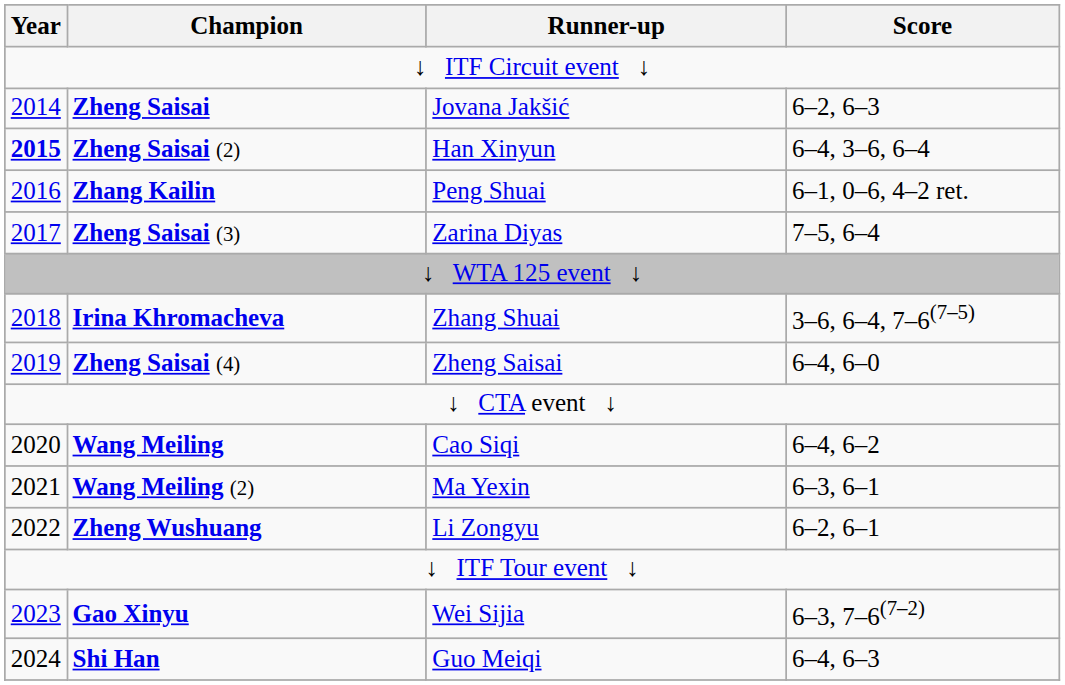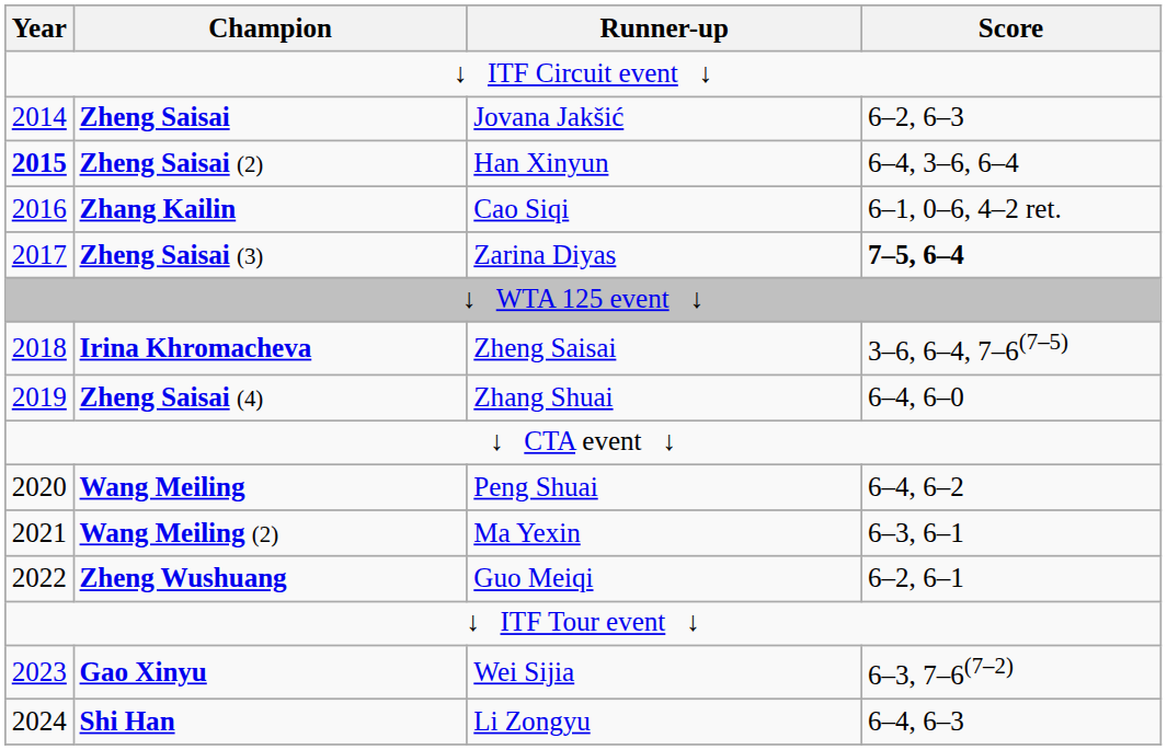Zhang Kailin | Runner-up: Peng Shuai -> Cao Siqi
Zheng Saisai (3) | Score: normal -> bold
Irina Khromacheva | Runner-up: Zhang Shuai -> Zheng Saisai
Zheng Saisai (4) | Runner-up: Zheng Saisai -> Zhang Shuai
Wang Meiling | Runner-up: Cao Siqi -> Peng Shuai
Zheng Wushuang | Runner-up: Li Zongyu -> Guo Meiqi
Shi Han | Runner-up: Guo Meiqi -> Li Zongyu
